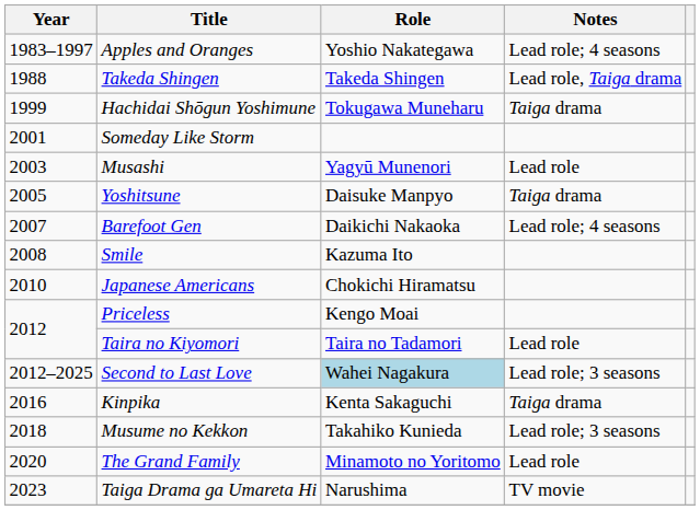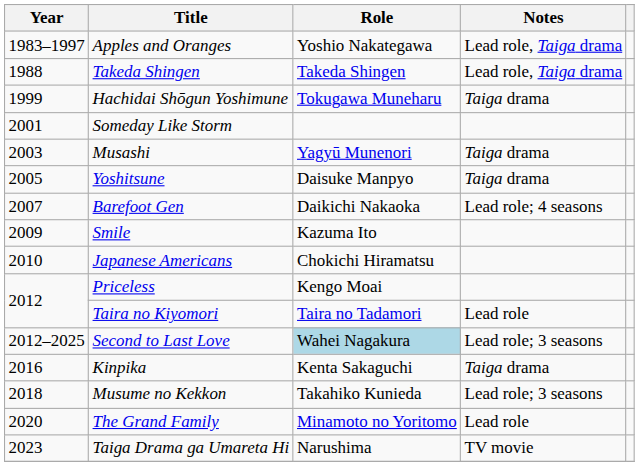Apples and Oranges | Notes: Lead role; 4 seasons -> Lead role, Taiga drama
Musashi | Notes: Lead role -> Taiga drama
Smile | Year: 2008 -> 2009
